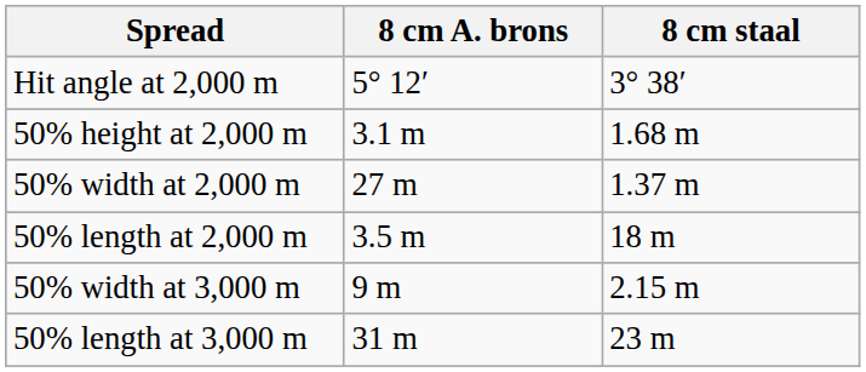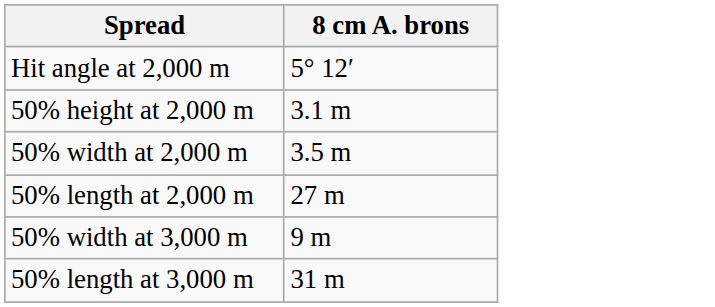- column: 8 cm staal | 3° 38′ | 1.68 m | 1.37 m | 18 m | 2.15 m | 23 m
50% width at 2,000 m | 8 cm A. brons: 27 m -> 3.5 m
50% length at 2,000 m | 8 cm A. brons: 3.5 m -> 27 m
